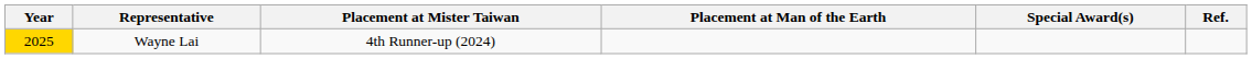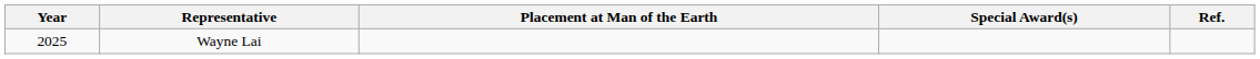- column: Placement at Mister Taiwan | 4th Runner-up (2024)
Wayne Lai | Year: gold background -> no background
